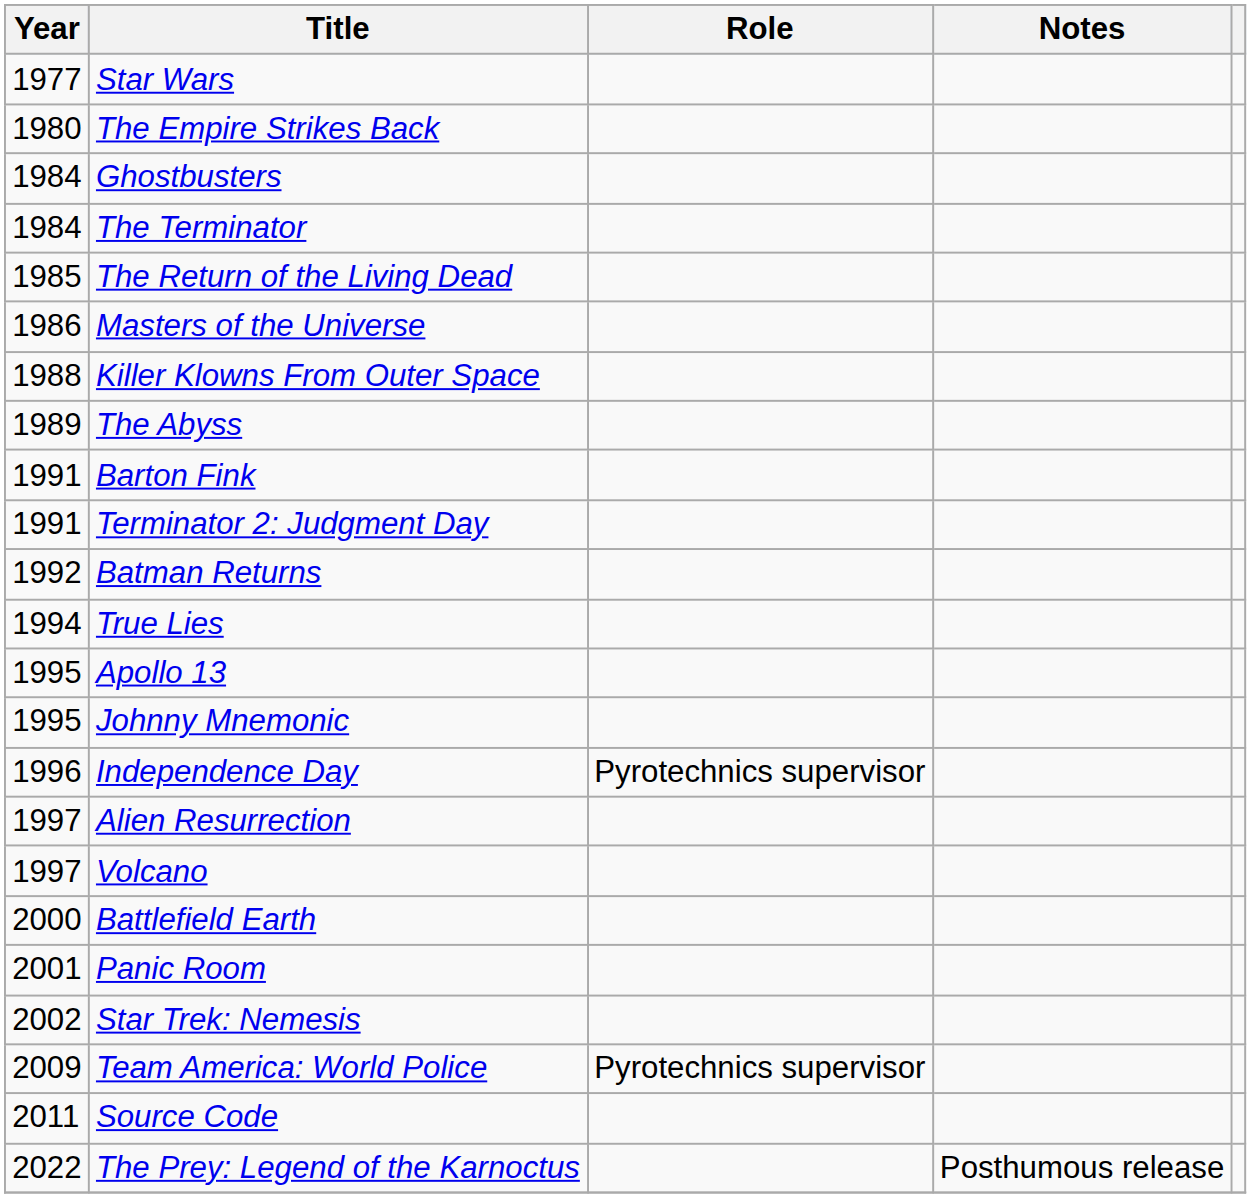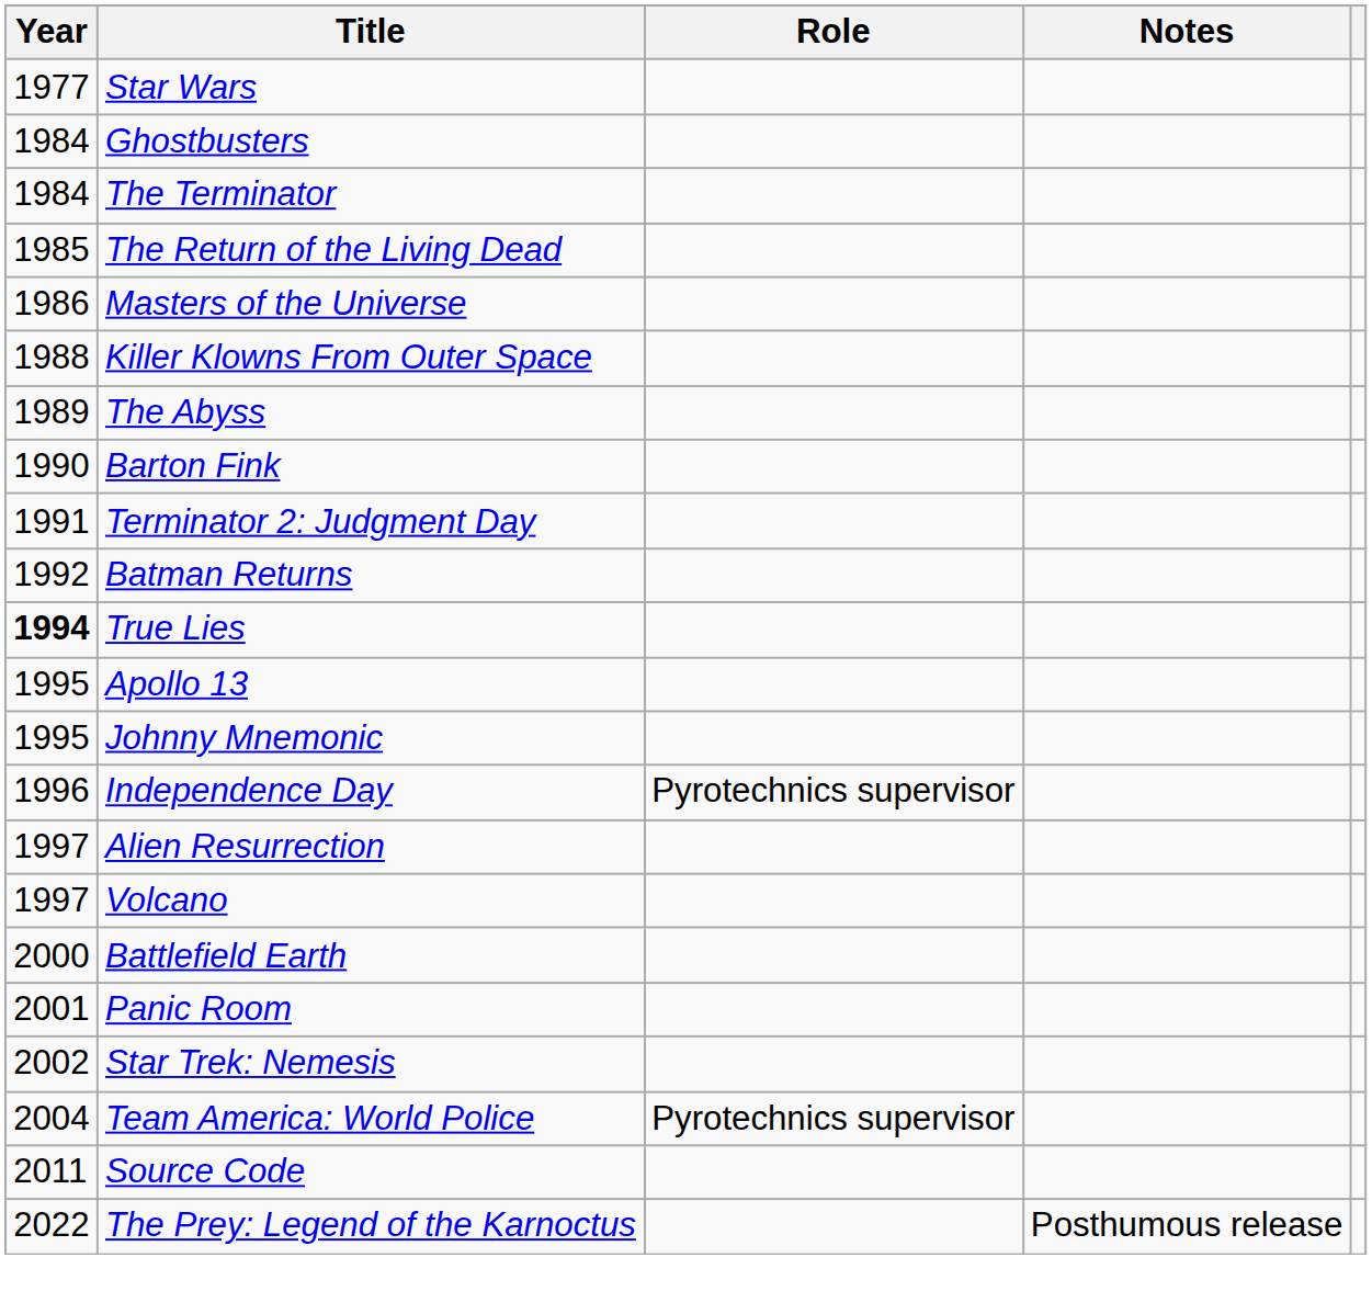- row: 1980 | The Empire Strikes Back
Barton Fink | Year: 1991 -> 1990
True Lies | Year: normal -> bold
Team America: World Police | Year: 2009 -> 2004
